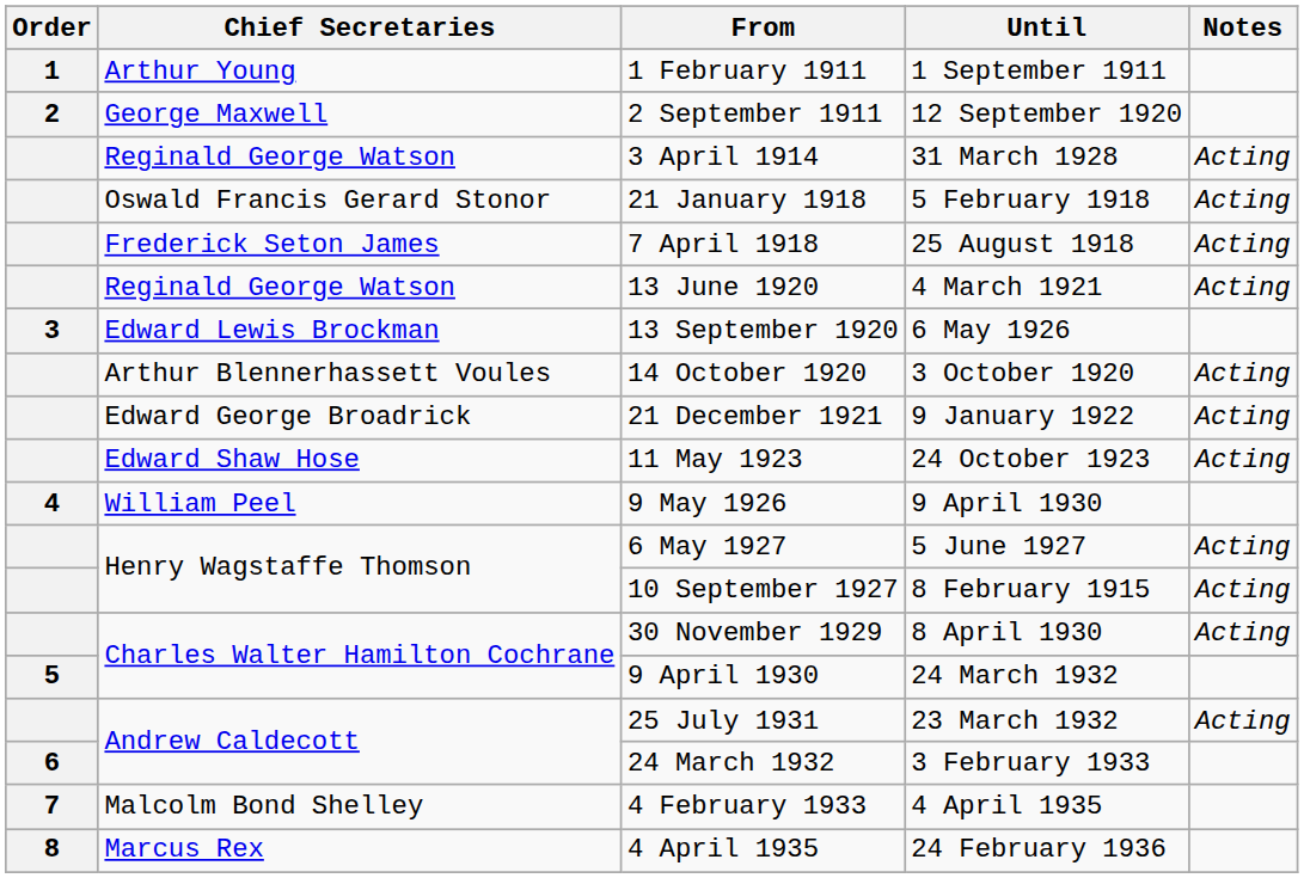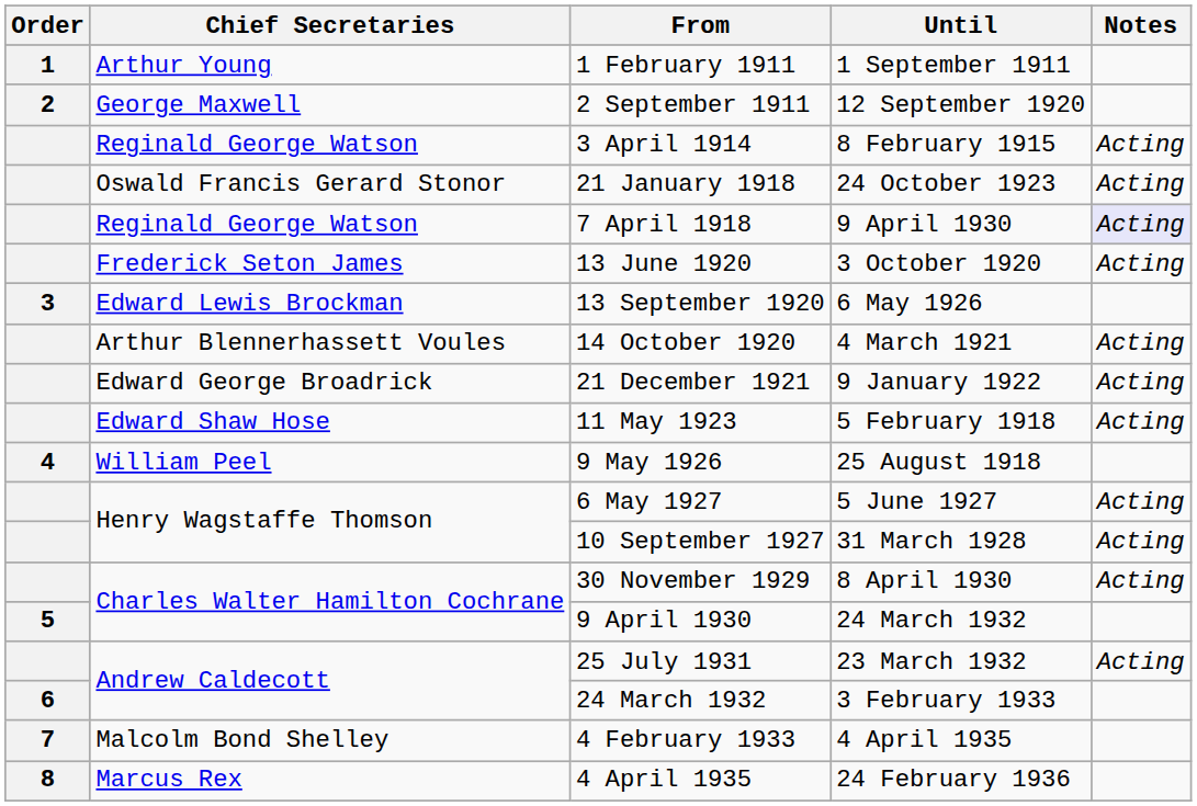3 April 1914 | Until: 31 March 1928 -> 8 February 1915
21 January 1918 | Until: 5 February 1918 -> 24 October 1923
7 April 1918 | Chief Secretaries: Frederick Seton James -> Reginald George Watson
7 April 1918 | Until: 25 August 1918 -> 9 April 1930
7 April 1918 | Notes: no background -> lavender background
13 June 1920 | Chief Secretaries: Reginald George Watson -> Frederick Seton James
13 June 1920 | Until: 4 March 1921 -> 3 October 1920
14 October 1920 | Until: 3 October 1920 -> 4 March 1921
11 May 1923 | Until: 24 October 1923 -> 5 February 1918
9 May 1926 | Until: 9 April 1930 -> 25 August 1918
10 September 1927 | Until: 8 February 1915 -> 31 March 1928
